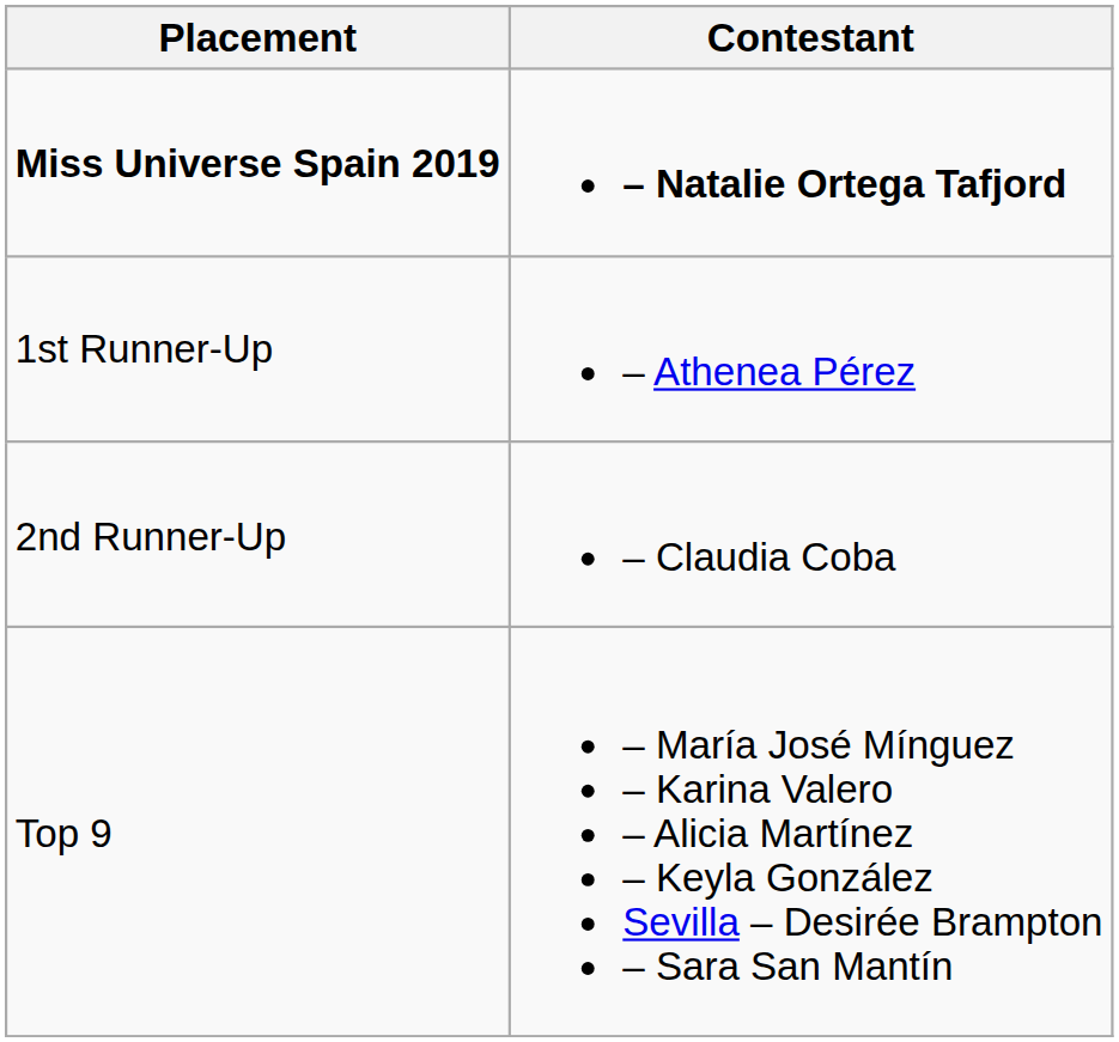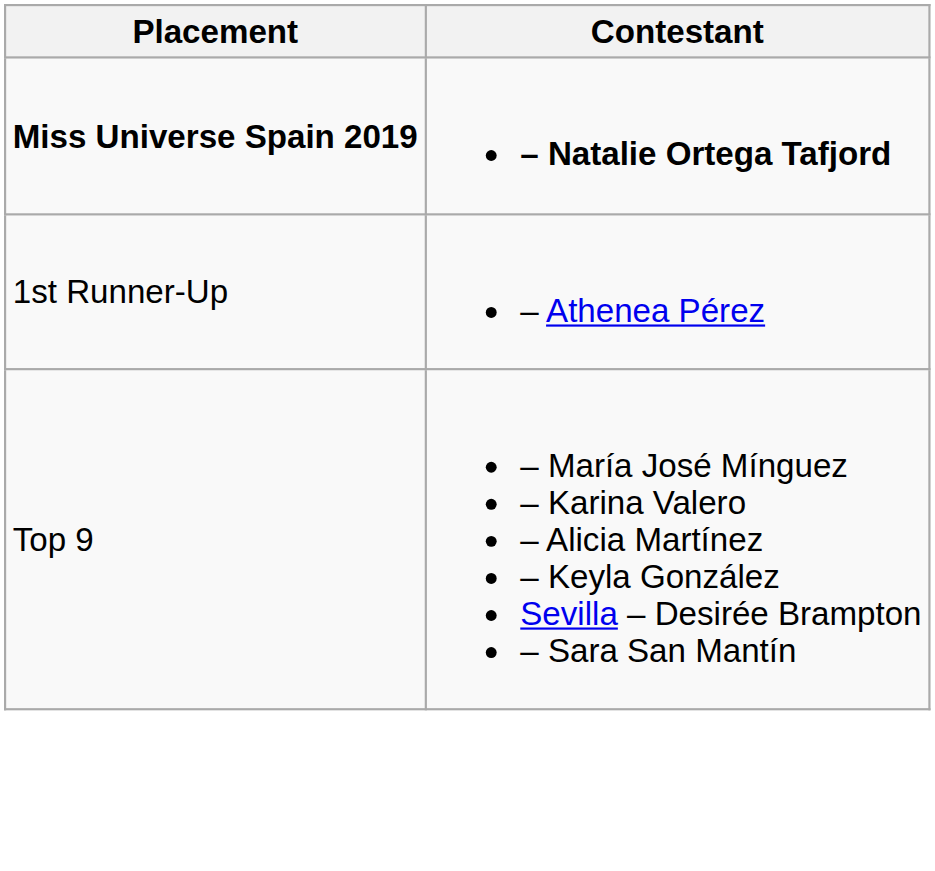- row: 2nd Runner-Up | – Claudia Coba
